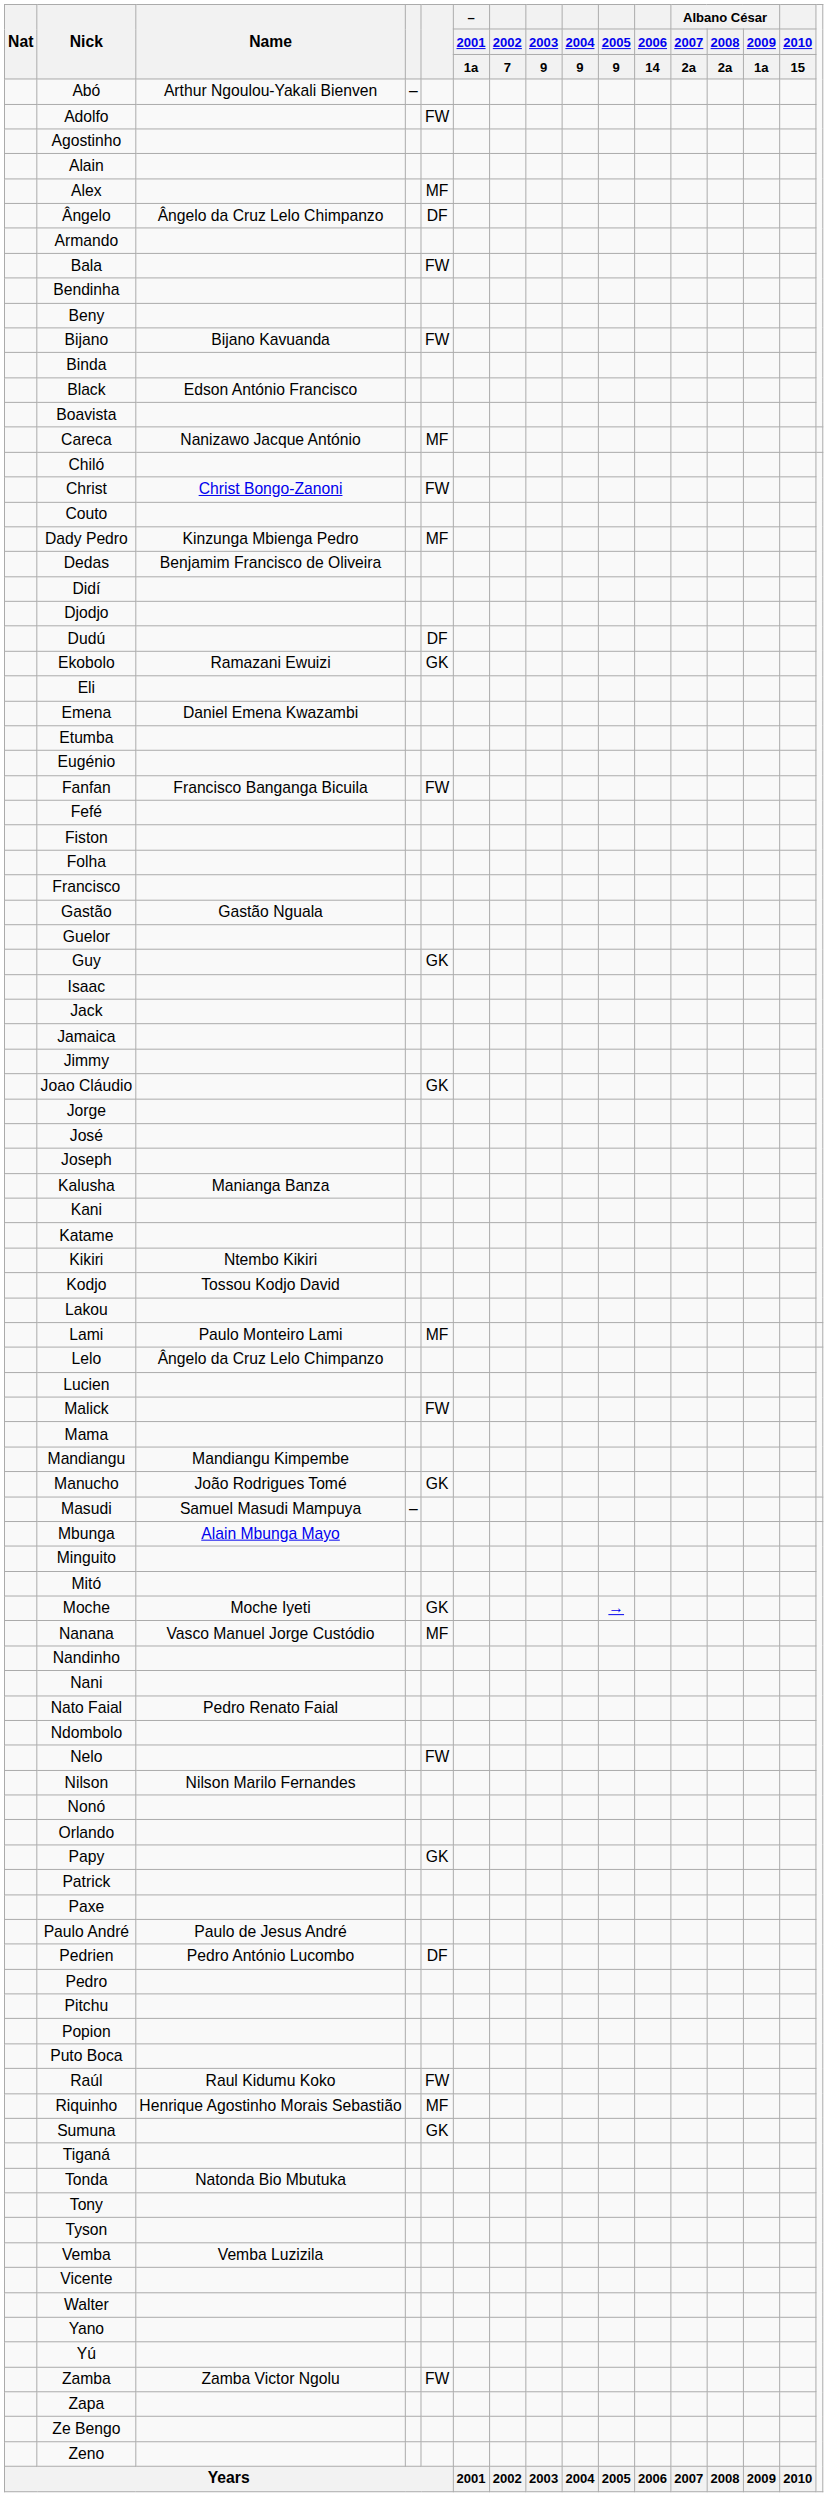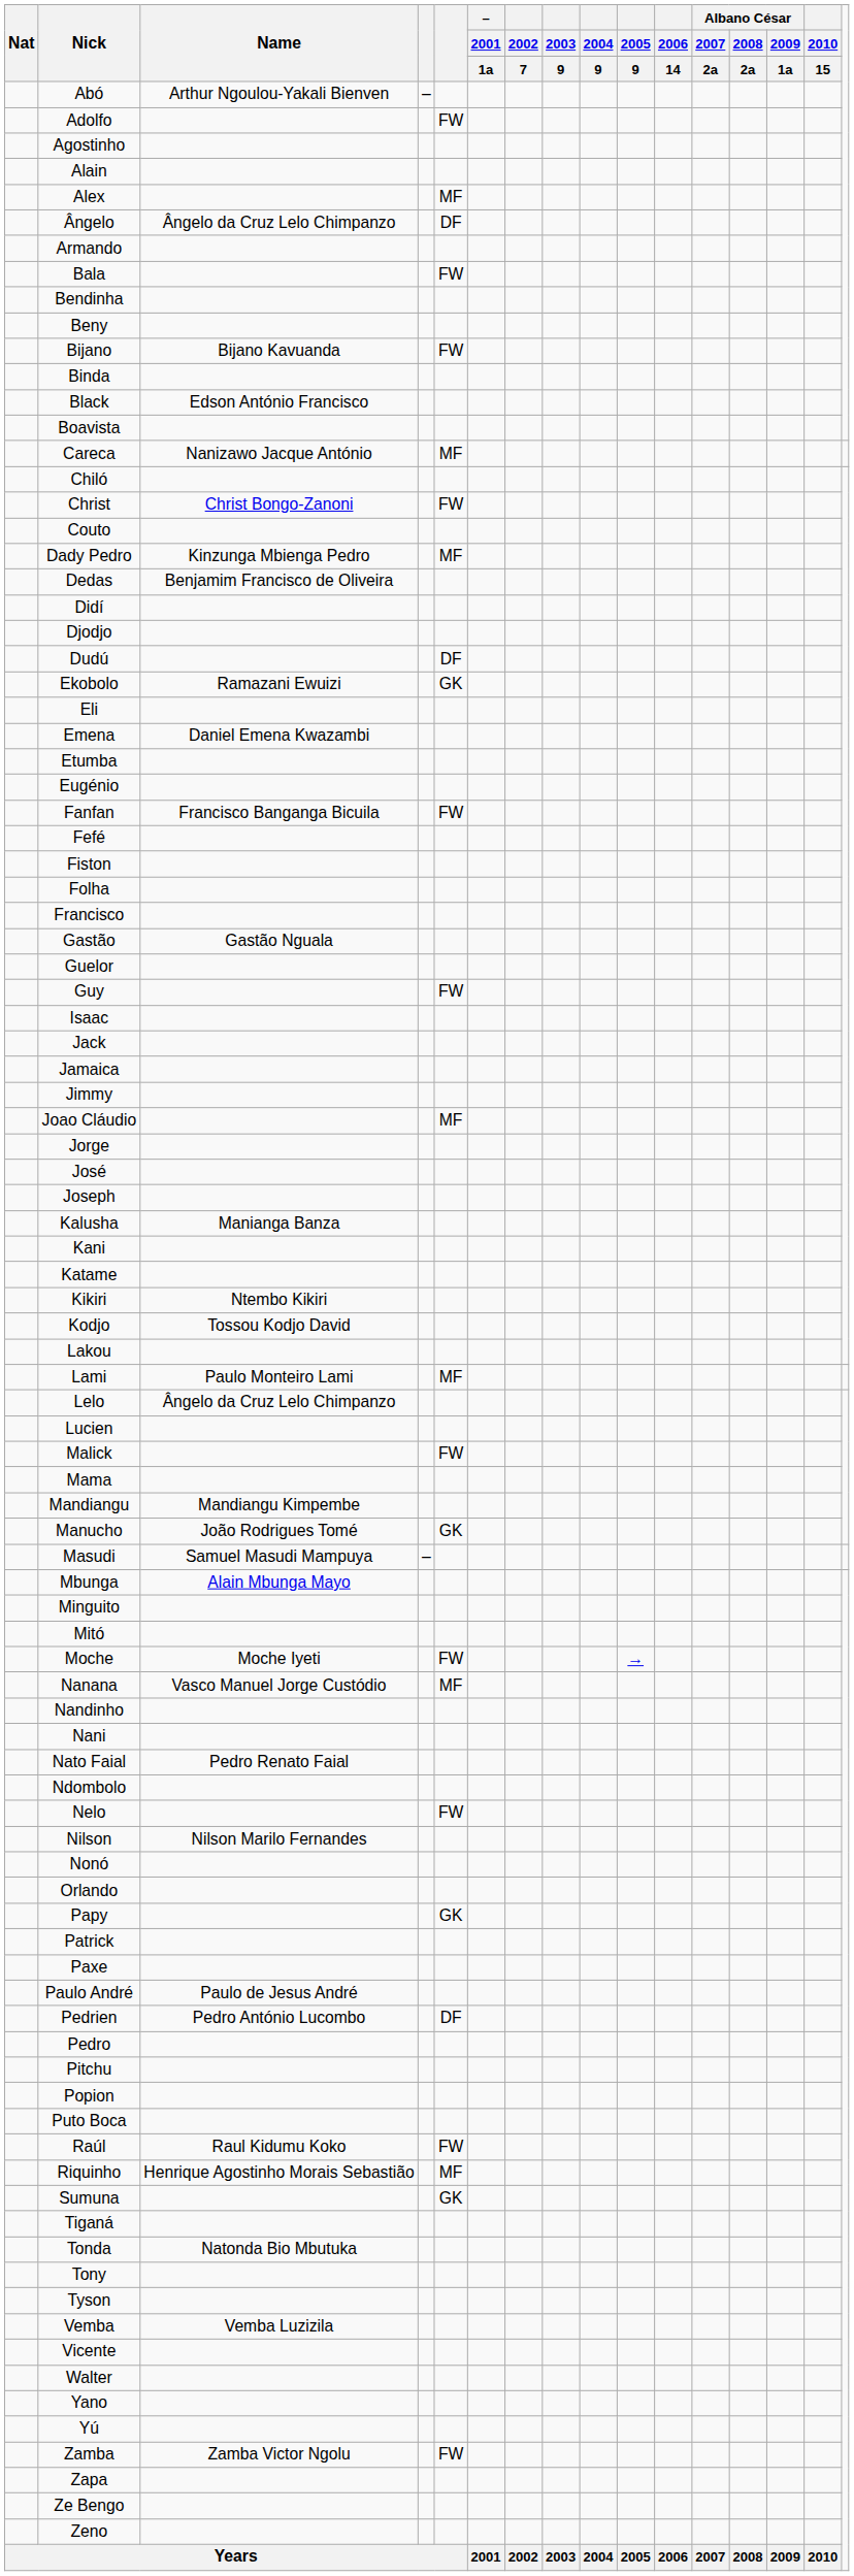Guy | column 5: GK -> FW
Joao Cláudio | column 5: GK -> MF
Moche | column 5: GK -> FW
